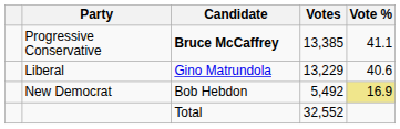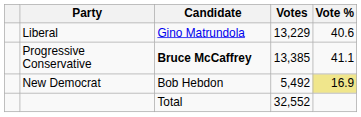rows swapped: Progressive Conservative <-> Liberal
